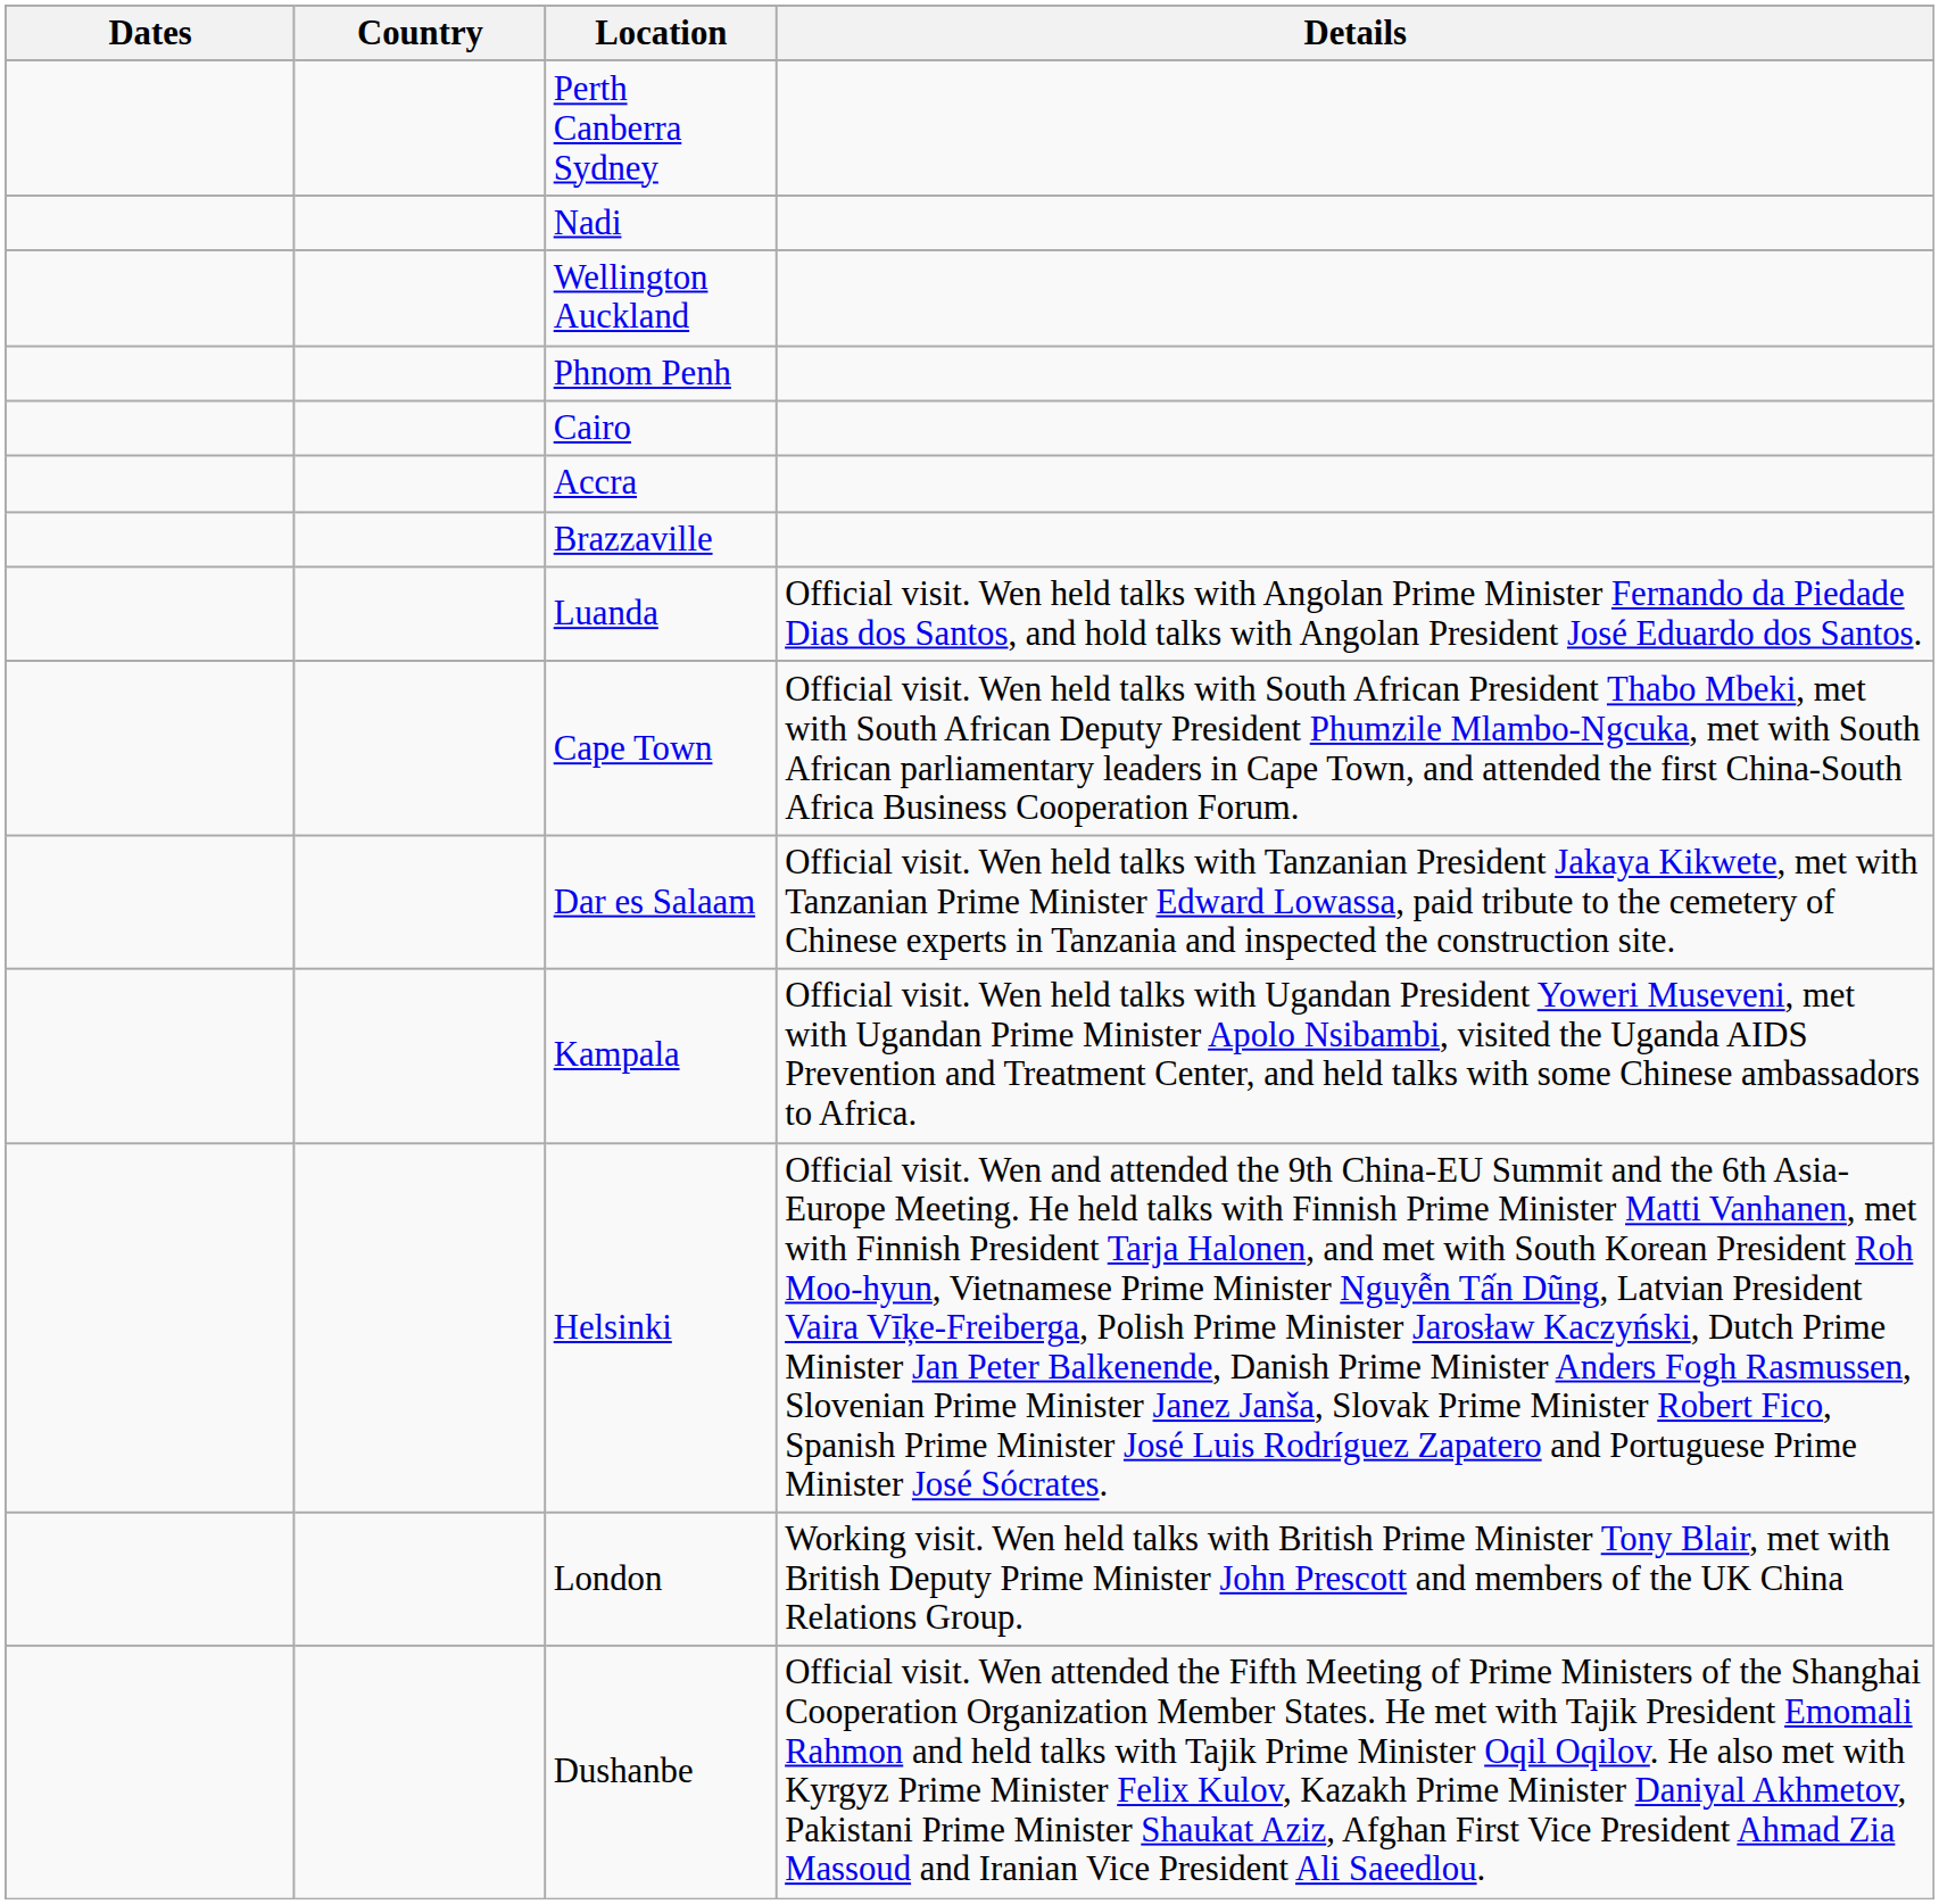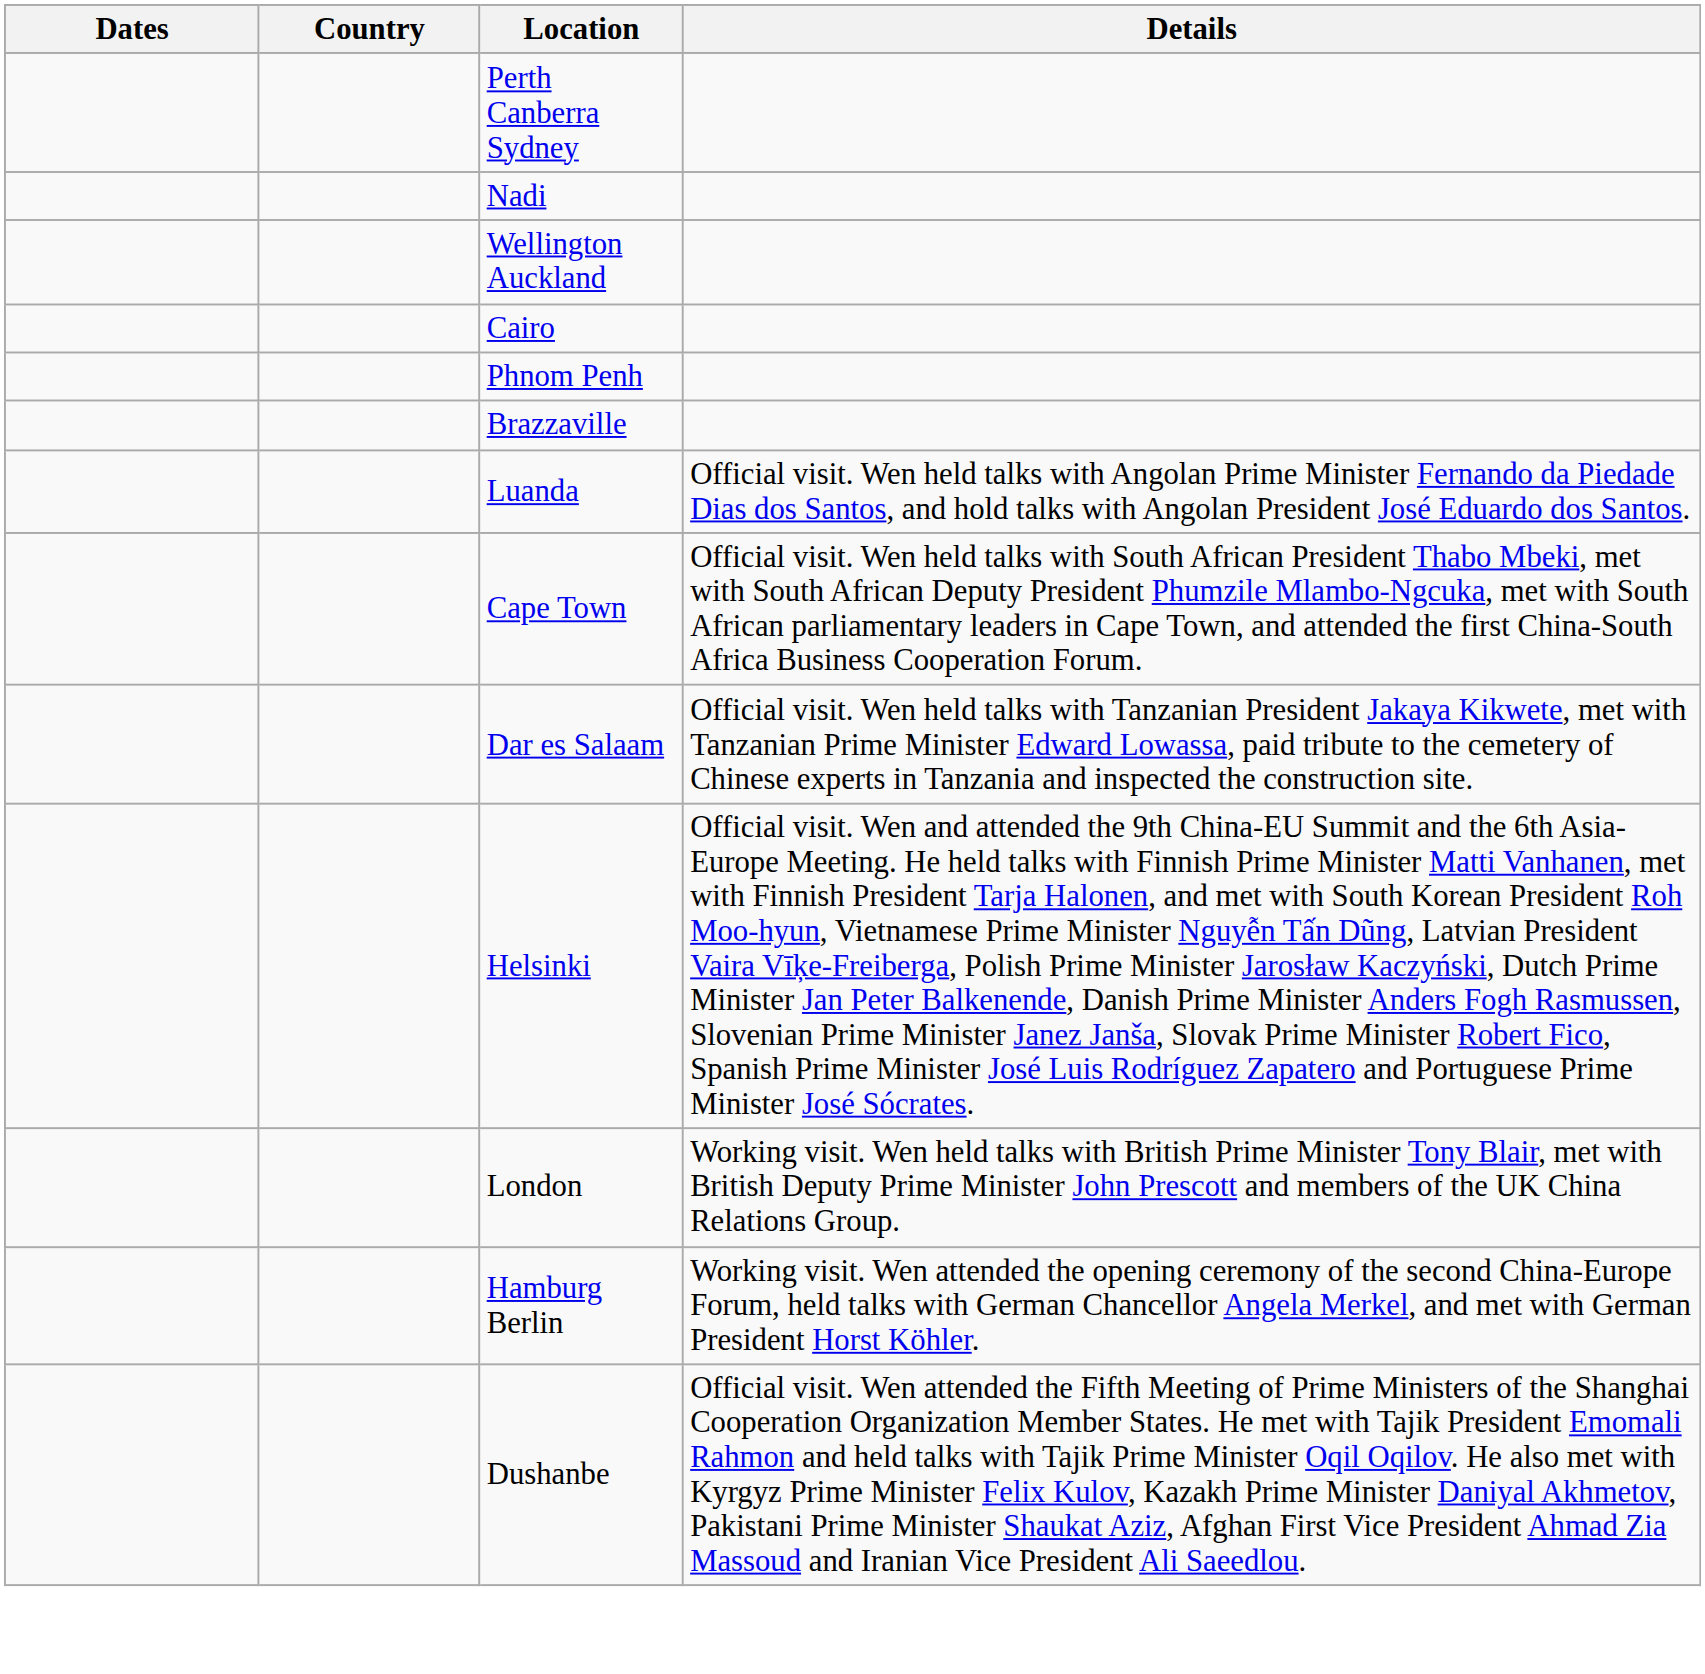rows swapped: Phnom Penh <-> Cairo
- row: Accra
- row: Kampala | Official visit. Wen held talks with Ugandan President Yoweri Museveni, met with Ugandan Prime Minister Apolo Nsibambi, visited the Uganda AIDS Prevention and Treatment Center, and held talks with some Chinese ambassadors to Africa.
+ row: Hamburg Berlin | Working visit. Wen attended the opening ceremony of the second China-Europe Forum, held talks with German Chancellor Angela Merkel, and met with German President Horst Köhler.
